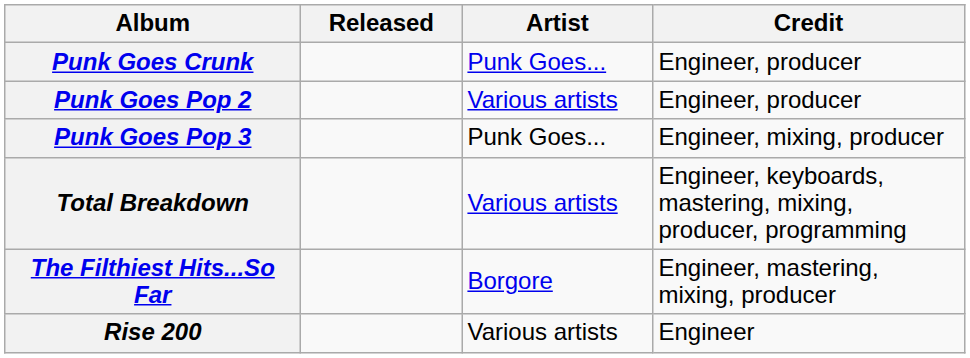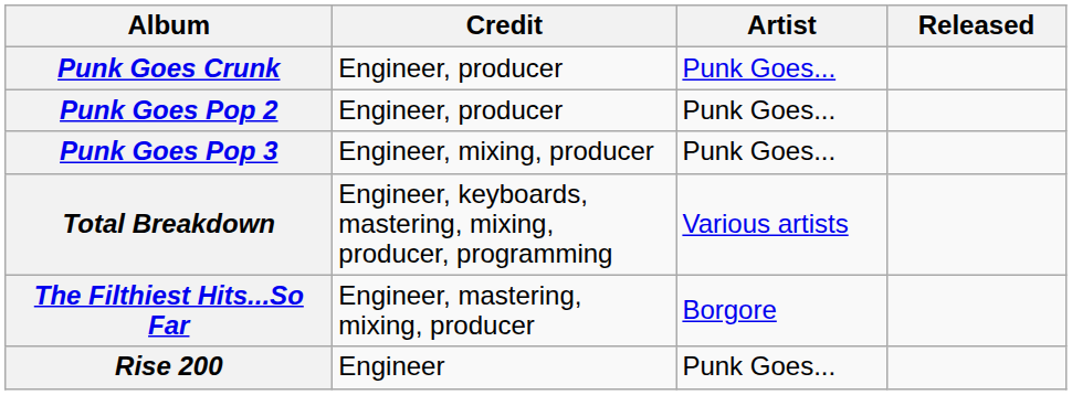columns swapped: Released <-> Credit
Punk Goes Pop 2 | Artist: Various artists -> Punk Goes...
Rise 200 | Artist: Various artists -> Punk Goes...
